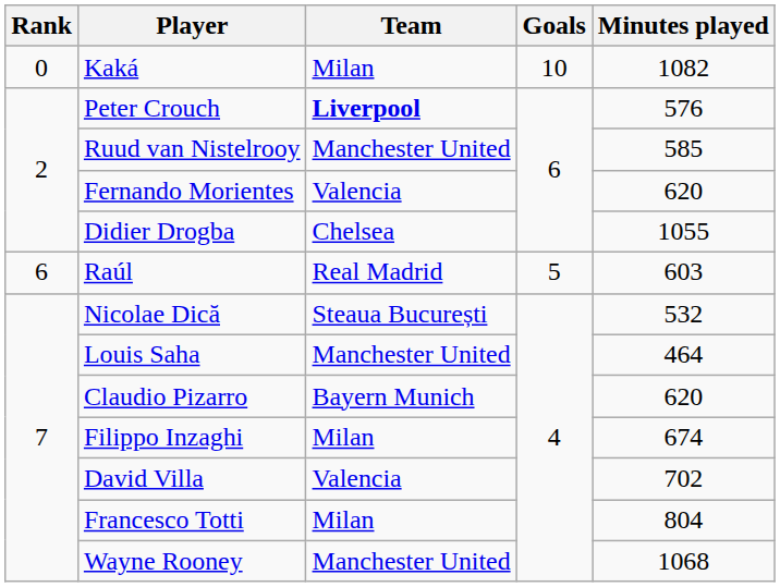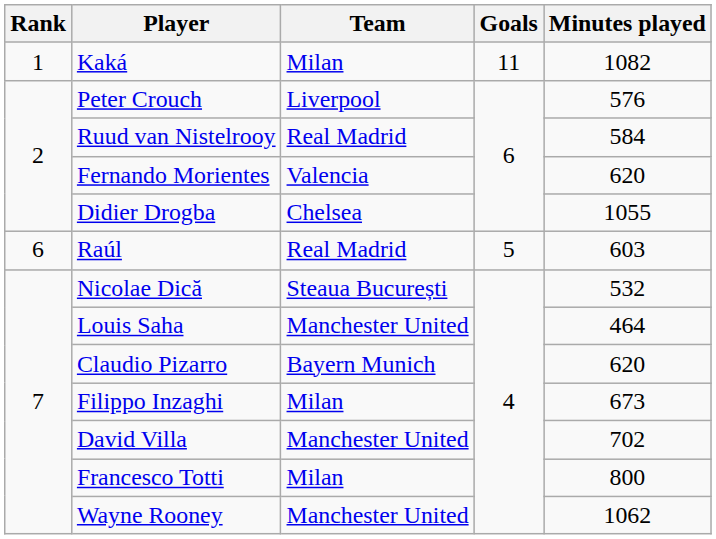Kaká | Rank: 0 -> 1
Kaká | Goals: 10 -> 11
Peter Crouch | Team: bold -> normal
Ruud van Nistelrooy | Team: Manchester United -> Real Madrid
Ruud van Nistelrooy | Minutes played: 585 -> 584
Filippo Inzaghi | Minutes played: 674 -> 673
David Villa | Team: Valencia -> Manchester United
Francesco Totti | Minutes played: 804 -> 800
Wayne Rooney | Minutes played: 1068 -> 1062
